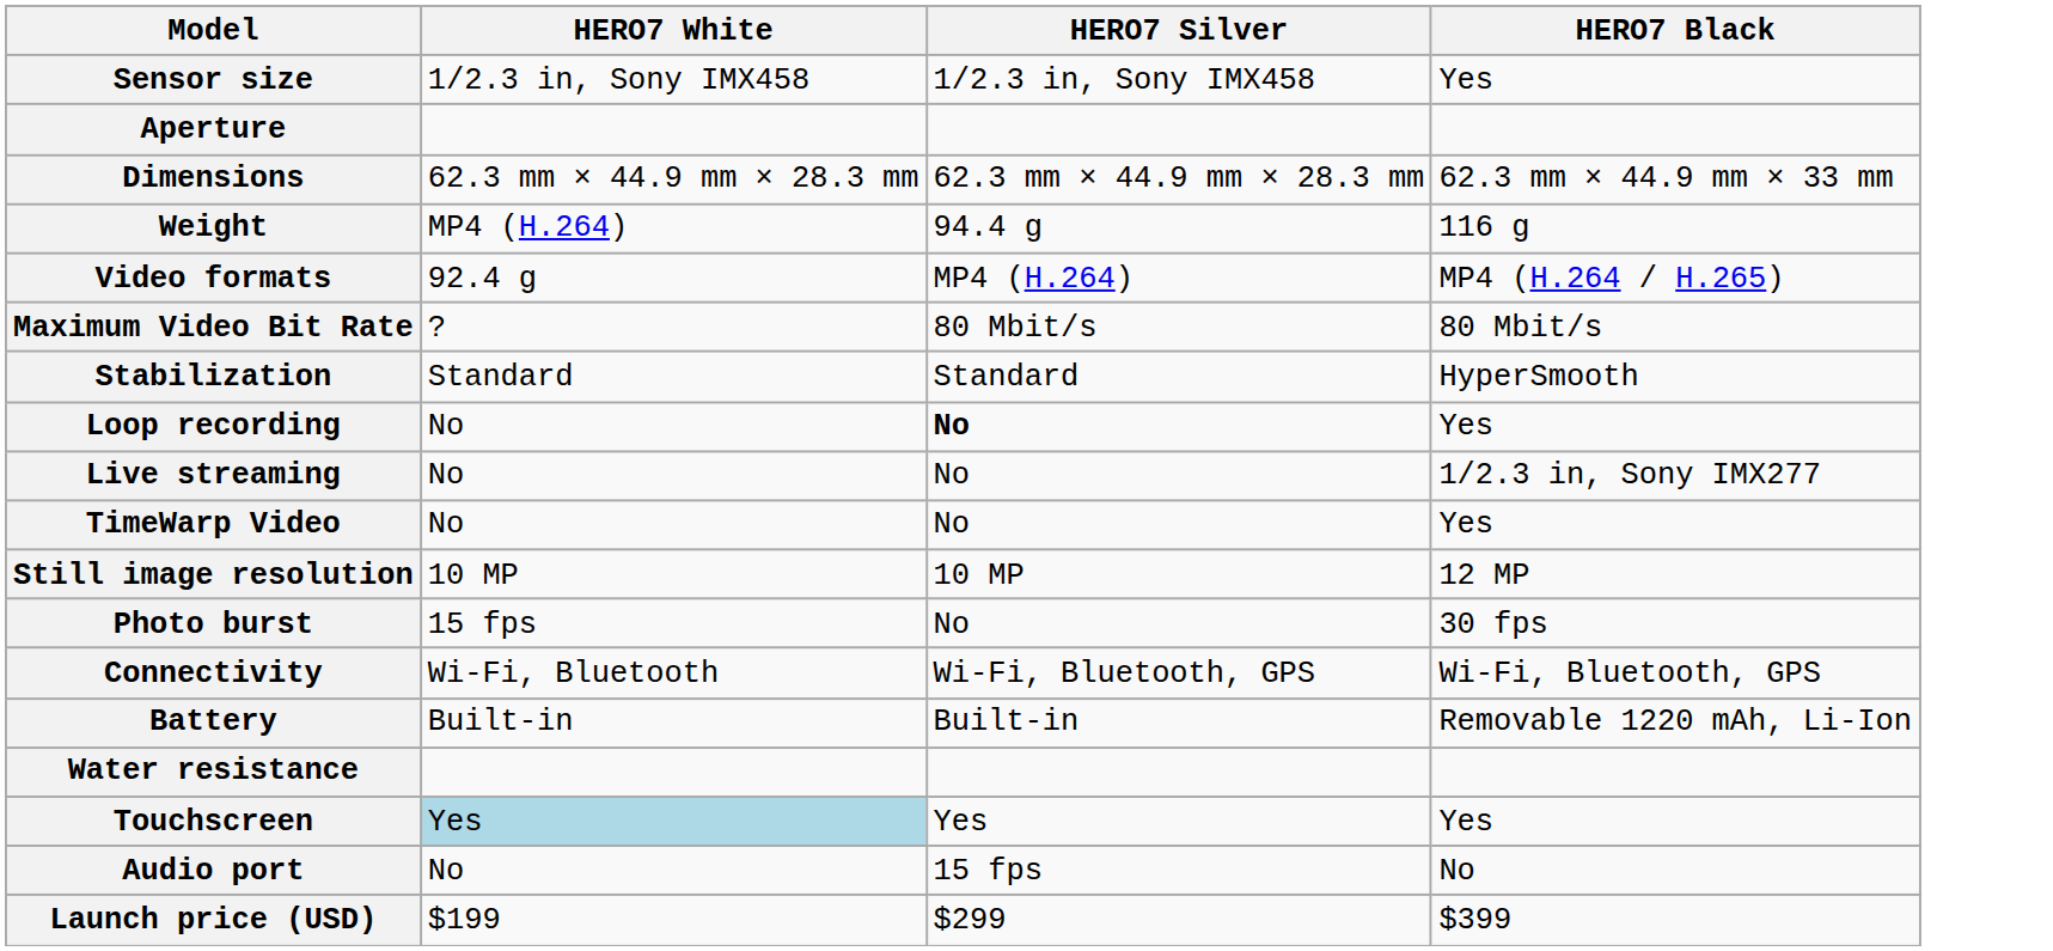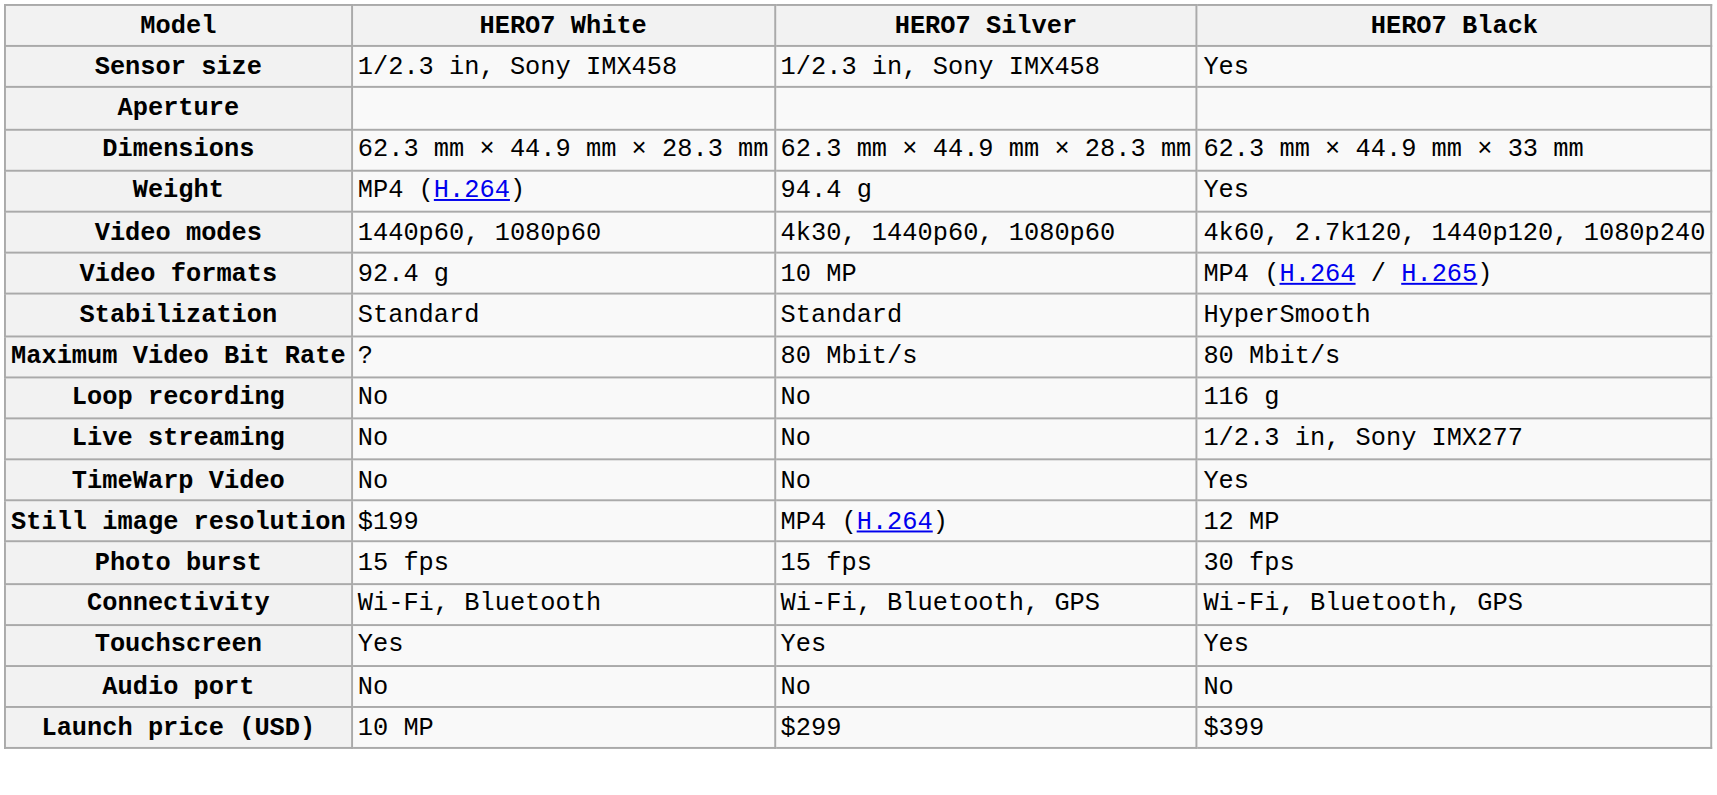Weight | HERO7 Black: 116 g -> Yes
+ row: Video modes | 1440p60, 1080p60 | 4k30, 1440p60, 1080p60 | 4k60, 2.7k120, 1440p120, 1080p240
Video formats | HERO7 Silver: MP4 (H.264) -> 10 MP
rows swapped: Maximum Video Bit Rate <-> Stabilization
Loop recording | HERO7 Silver: bold -> normal
Loop recording | HERO7 Black: Yes -> 116 g
Still image resolution | HERO7 White: 10 MP -> $199
Still image resolution | HERO7 Silver: 10 MP -> MP4 (H.264)
Photo burst | HERO7 Silver: No -> 15 fps
- row: Battery | Built-in | Built-in | Removable 1220 mAh, Li-Ion
- row: Water resistance
Touchscreen | HERO7 White: lightblue background -> no background
Audio port | HERO7 Silver: 15 fps -> No
Launch price (USD) | HERO7 White: $199 -> 10 MP
